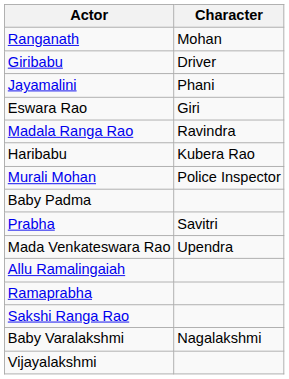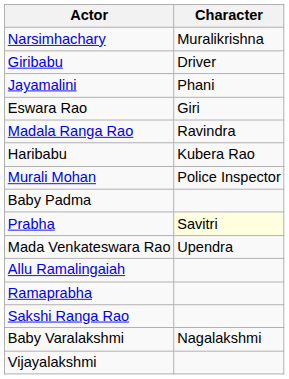- row: Ranganath | Mohan
+ row: Narsimhachary | Muralikrishna
Prabha | Character: no background -> lightyellow background
